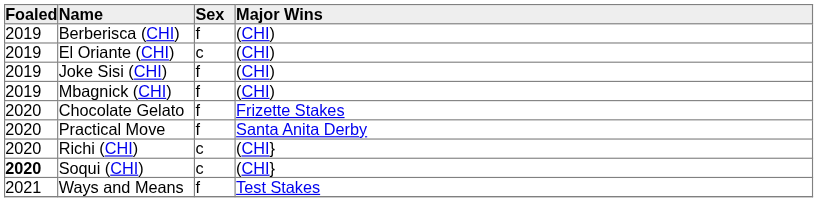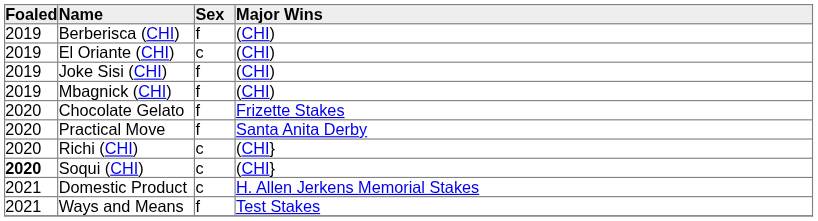+ row: 2021 | Domestic Product | c | H. Allen Jerkens Memorial Stakes
